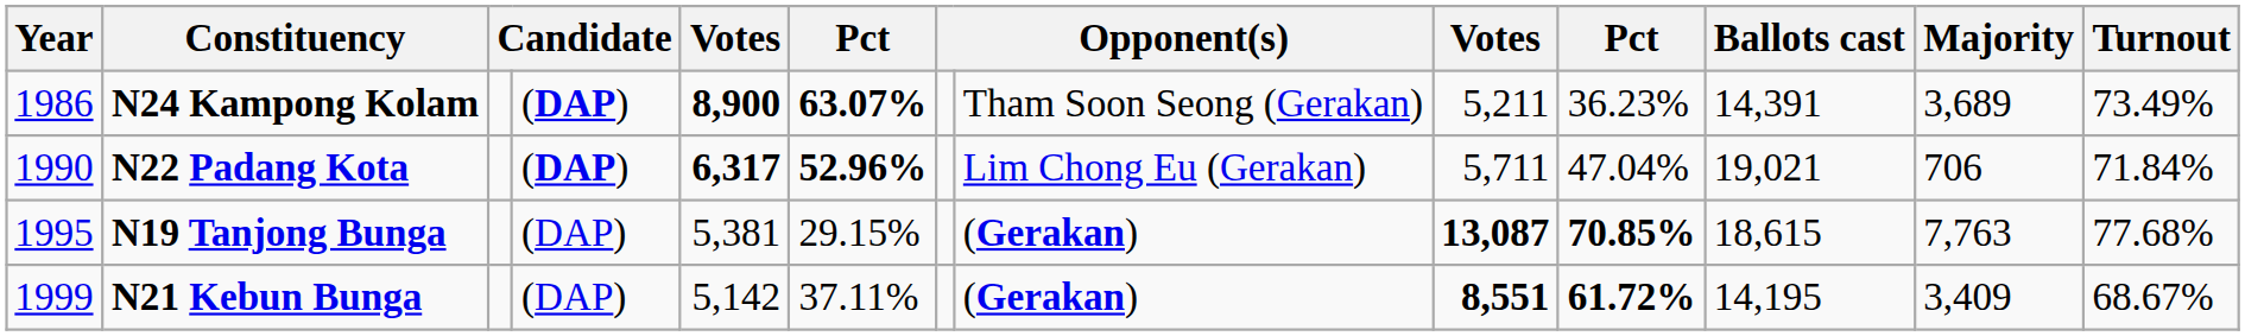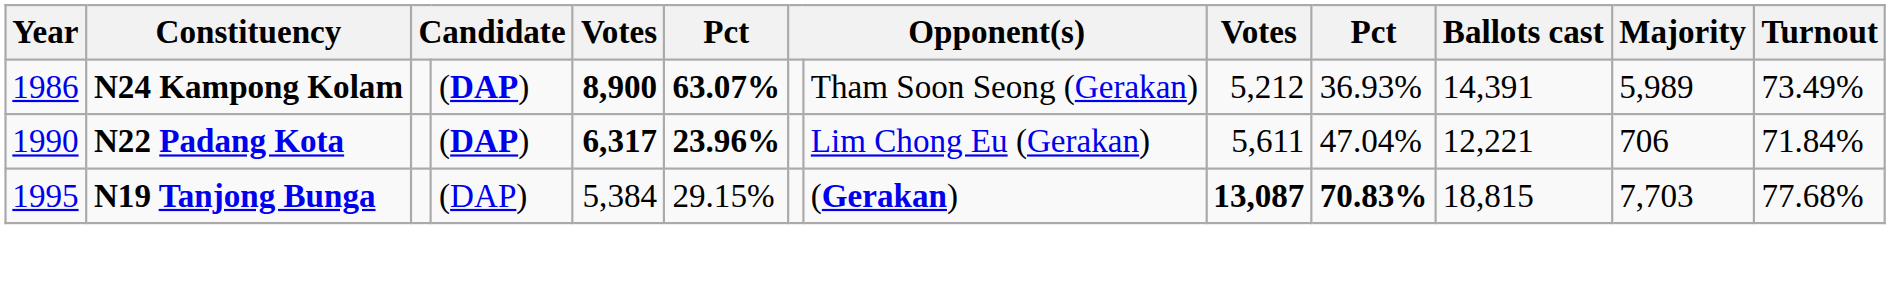N24 Kampong Kolam | column 9: 5,211 -> 5,212
N24 Kampong Kolam | column 10: 36.23% -> 36.93%
N24 Kampong Kolam | Majority: 3,689 -> 5,989
N22 Padang Kota | column 6: 52.96% -> 23.96%
N22 Padang Kota | column 9: 5,711 -> 5,611
N22 Padang Kota | Ballots cast: 19,021 -> 12,221
N19 Tanjong Bunga | column 5: 5,381 -> 5,384
N19 Tanjong Bunga | column 10: 70.85% -> 70.83%
N19 Tanjong Bunga | Ballots cast: 18,615 -> 18,815
N19 Tanjong Bunga | Majority: 7,763 -> 7,703
- row: 1999 | N21 Kebun Bunga | (DAP) | 5,142 | 37.11% | (Gerakan) | 8,551 | 61.72% | 14,195 | 3,409 | 68.67%
